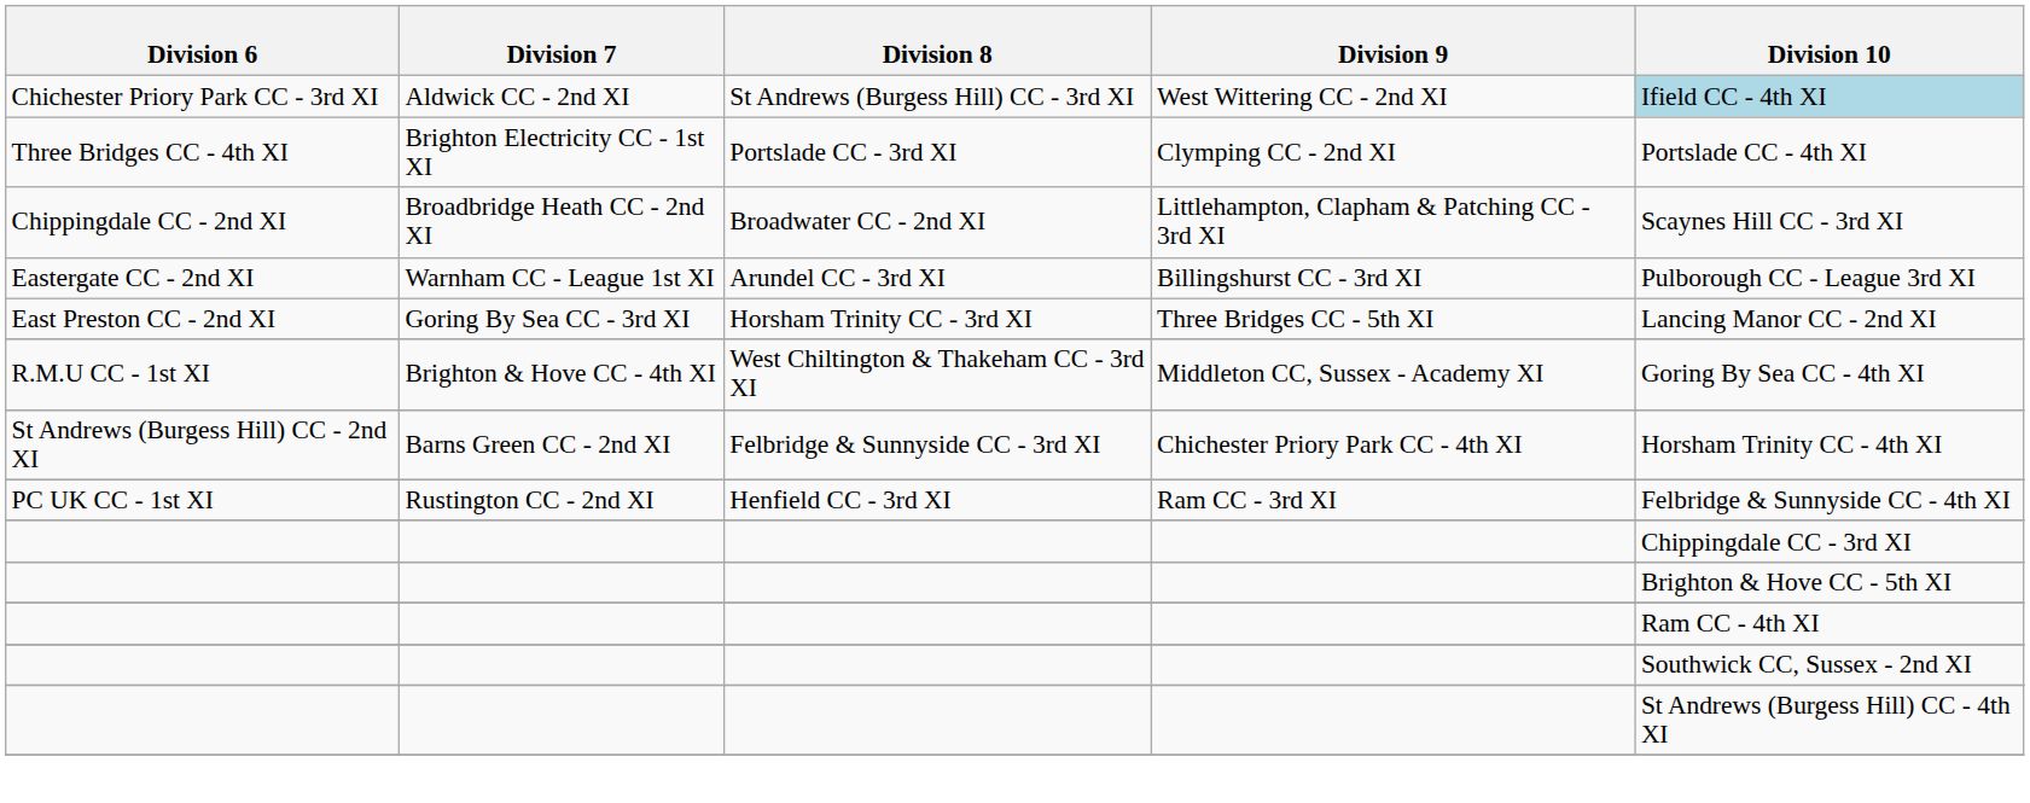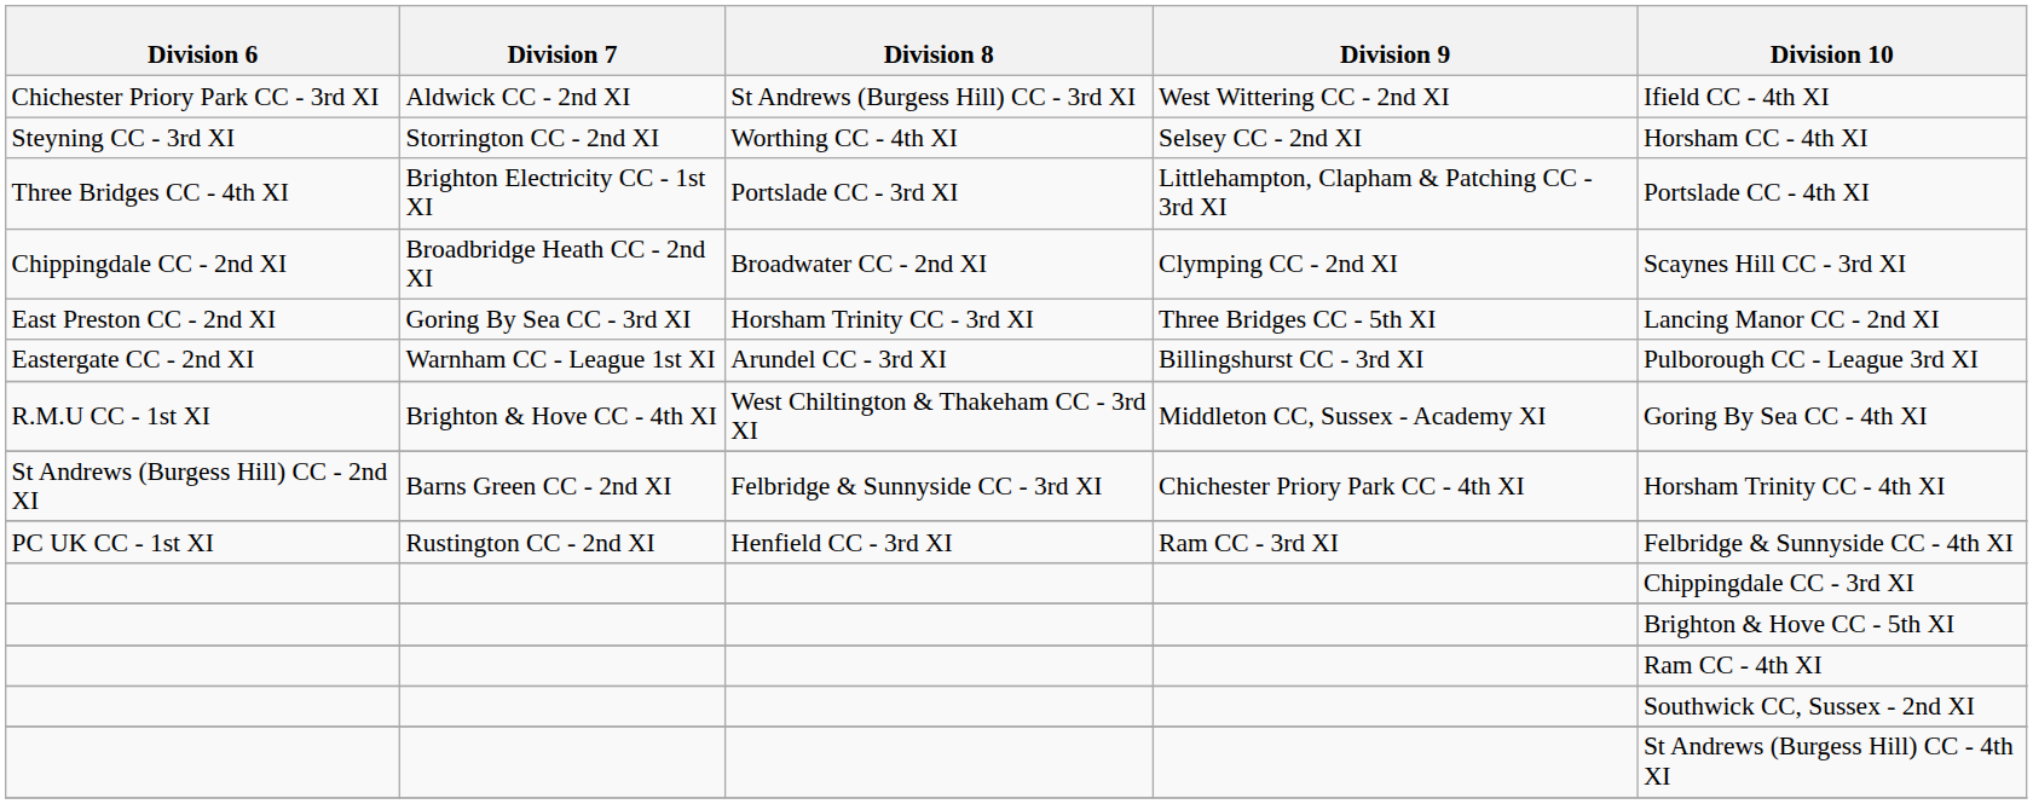Chichester Priory Park CC - 3rd XI | Division 10: lightblue background -> no background
+ row: Steyning CC - 3rd XI | Storrington CC - 2nd XI | Worthing CC - 4th XI | Selsey CC - 2nd XI | Horsham CC - 4th XI
Three Bridges CC - 4th XI | Division 9: Clymping CC - 2nd XI -> Littlehampton, Clapham & Patching CC - 3rd XI
Chippingdale CC - 2nd XI | Division 9: Littlehampton, Clapham & Patching CC - 3rd XI -> Clymping CC - 2nd XI
rows swapped: East Preston CC - 2nd XI <-> Eastergate CC - 2nd XI
